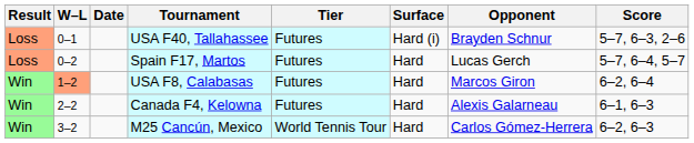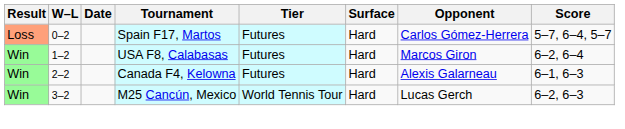- row: Loss | 0–1 | USA F40, Tallahassee | Futures | Hard (i) | Brayden Schnur | 5–7, 6–3, 2–6
Spain F17, Martos | Opponent: Lucas Gerch -> Carlos Gómez-Herrera
USA F8, Calabasas | W–L: lightsalmon background -> no background
M25 Cancún, Mexico | Opponent: Carlos Gómez-Herrera -> Lucas Gerch
